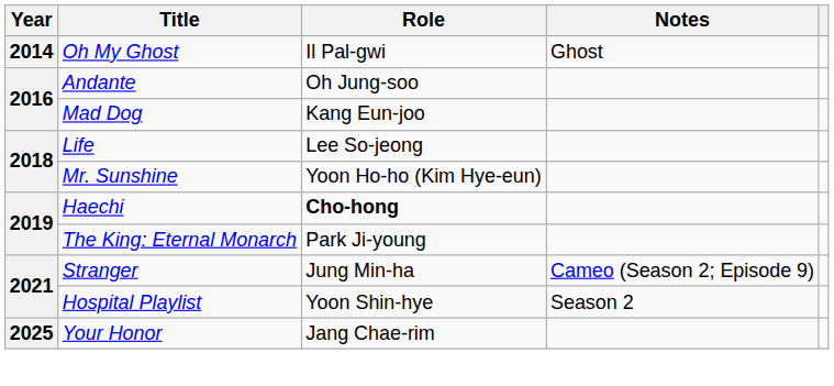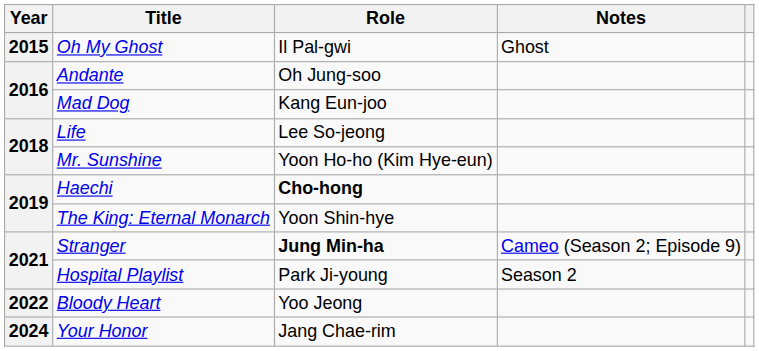Oh My Ghost | Year: 2014 -> 2015
The King: Eternal Monarch | Role: Park Ji-young -> Yoon Shin-hye
Stranger | Role: normal -> bold
Hospital Playlist | Role: Yoon Shin-hye -> Park Ji-young
+ row: 2022 | Bloody Heart | Yoo Jeong
Your Honor | Year: 2025 -> 2024
